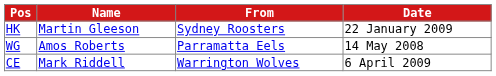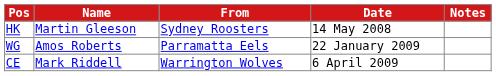+ column: Notes
HK | Date: 22 January 2009 -> 14 May 2008
WG | Date: 14 May 2008 -> 22 January 2009
